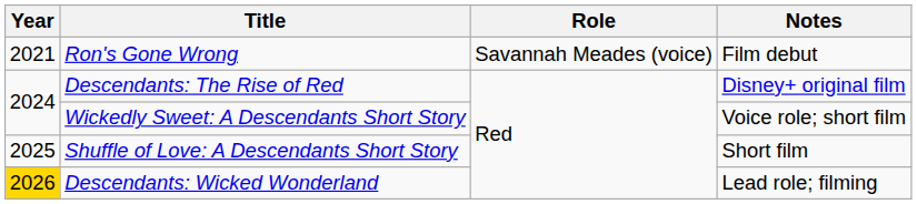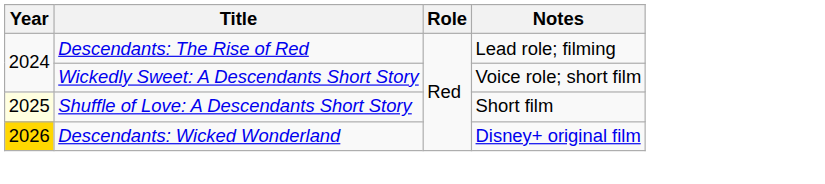- row: 2021 | Ron's Gone Wrong | Savannah Meades (voice) | Film debut
Descendants: The Rise of Red | Notes: Disney+ original film -> Lead role; filming
Shuffle of Love: A Descendants Short Story | Year: no background -> lightyellow background
Descendants: Wicked Wonderland | Notes: Lead role; filming -> Disney+ original film
